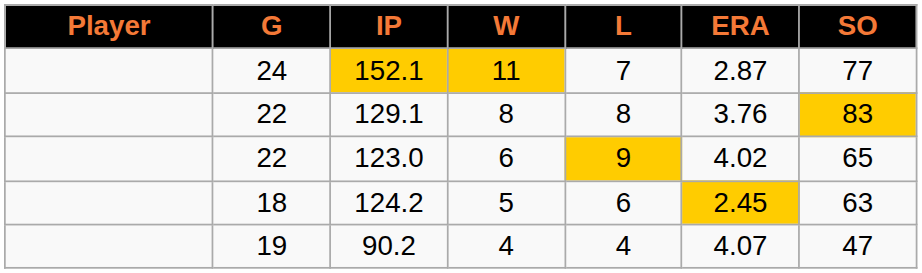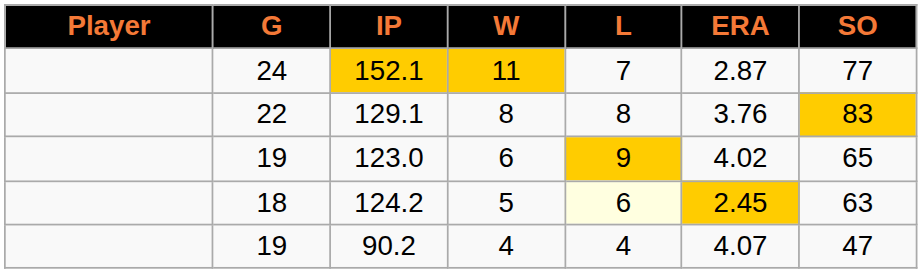123.0 | G: 22 -> 19
124.2 | L: no background -> lightyellow background
